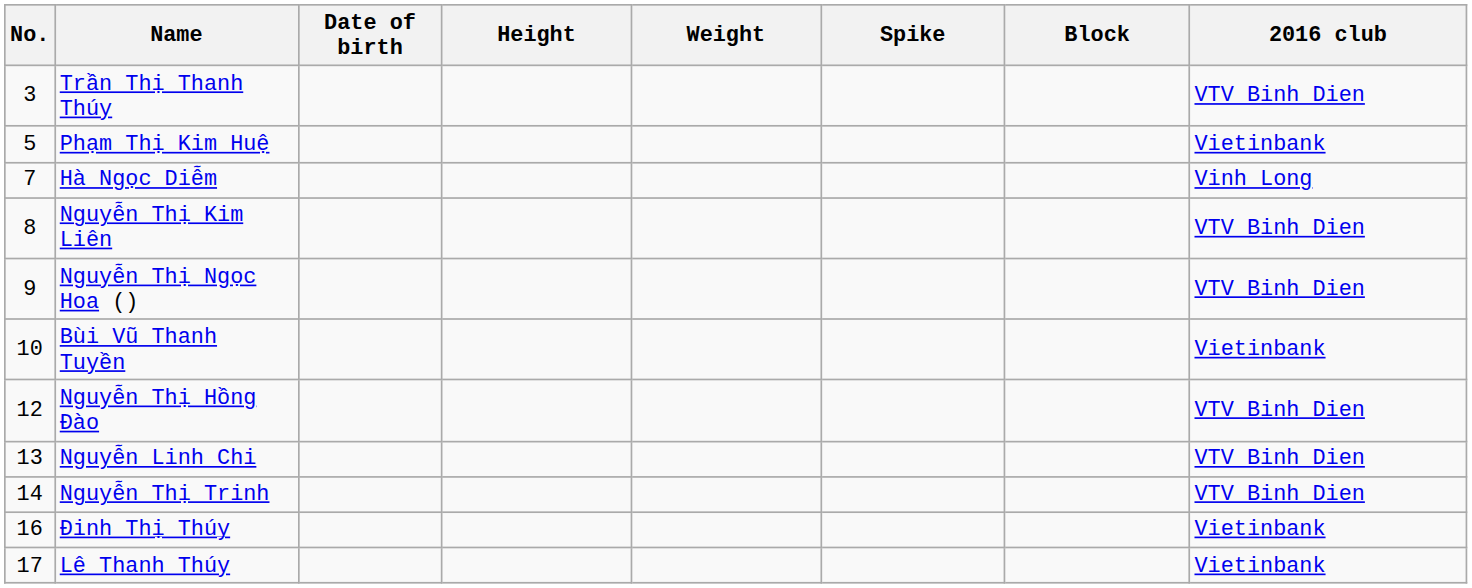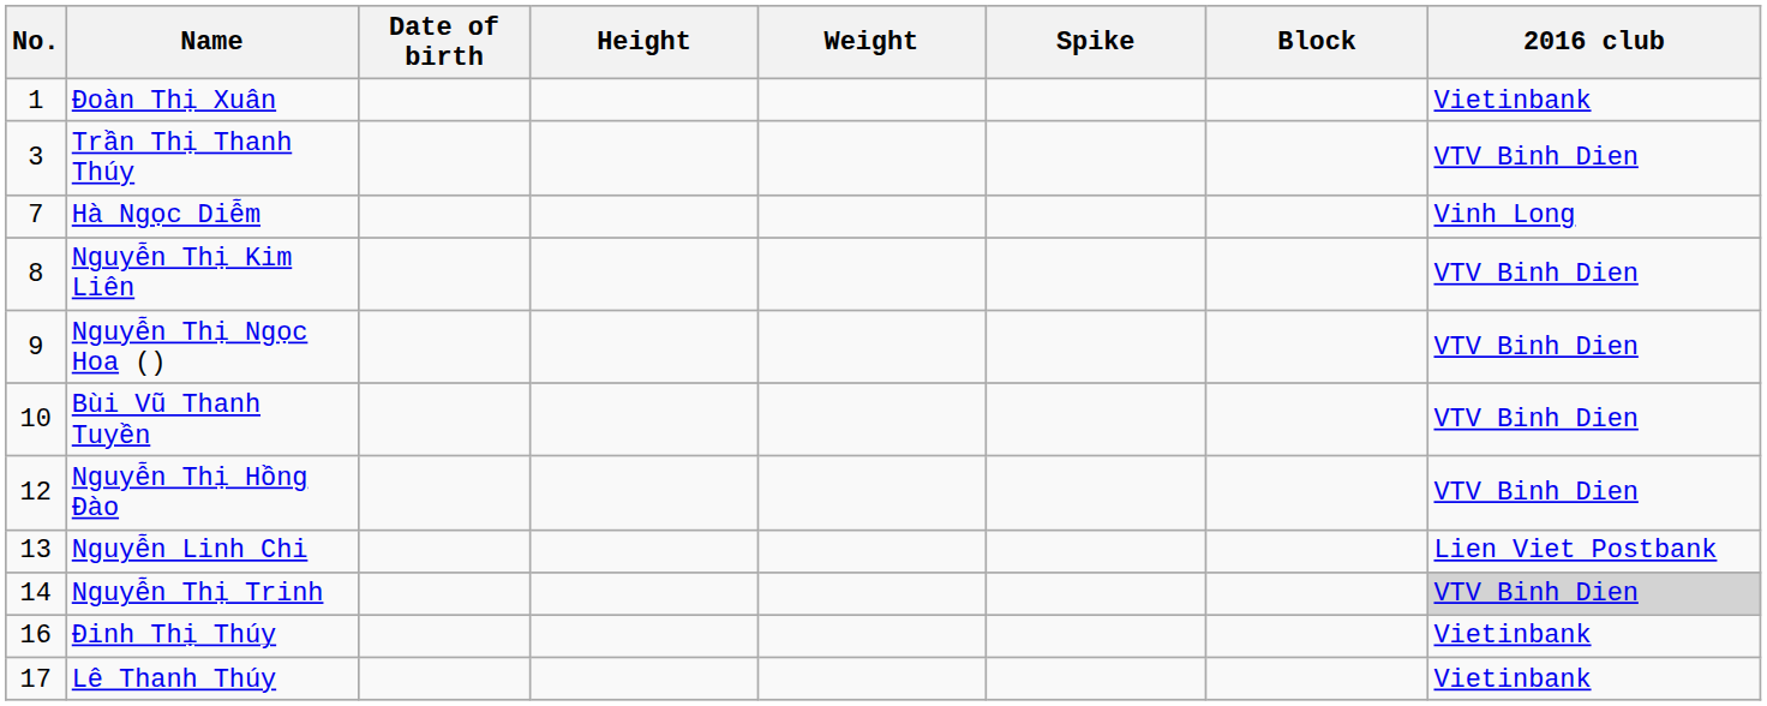+ row: 1 | Đoàn Thị Xuân | Vietinbank
- row: 5 | Phạm Thị Kim Huệ | Vietinbank
Bùi Vũ Thanh Tuyền | 2016 club: Vietinbank -> VTV Binh Dien
Nguyễn Linh Chi | 2016 club: VTV Binh Dien -> Lien Viet Postbank
Nguyễn Thị Trinh | 2016 club: no background -> lightgrey background
